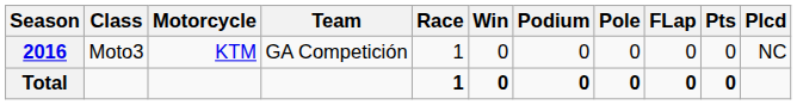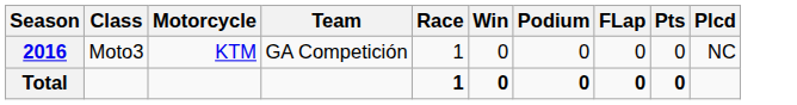- column: Pole | 0 | 0
